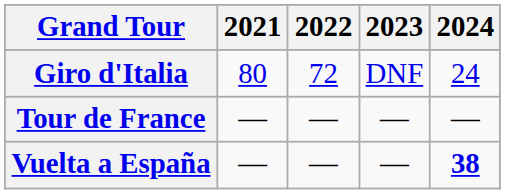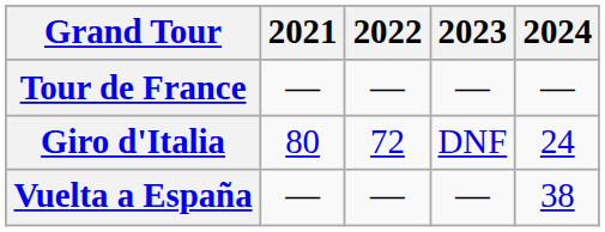rows swapped: Giro d'Italia <-> Tour de France
Vuelta a España | 2024: bold -> normal
